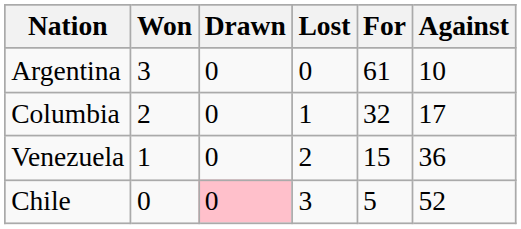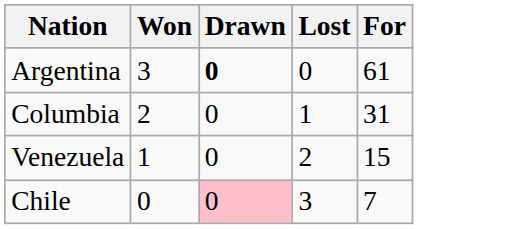- column: Against | 10 | 17 | 36 | 52
Argentina | Drawn: normal -> bold
Columbia | For: 32 -> 31
Chile | For: 5 -> 7
